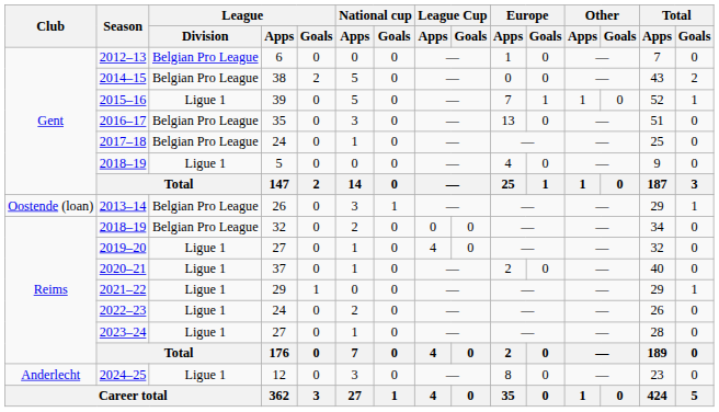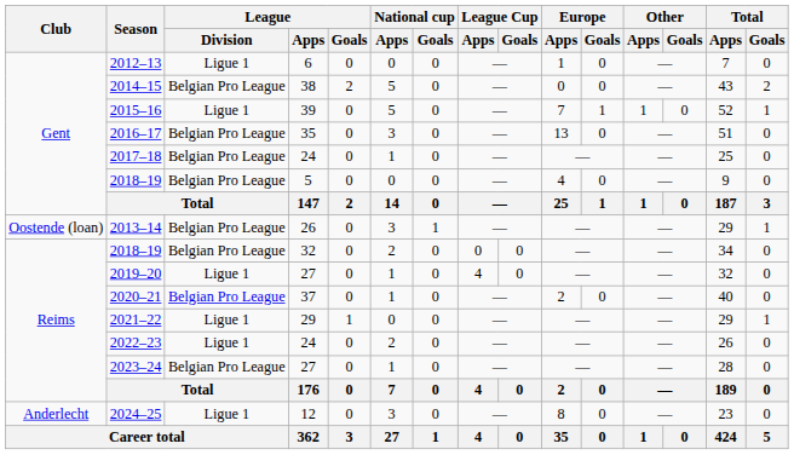2012–13 | League / Division: Belgian Pro League -> Ligue 1
2018–19 / 5 | League / Division: Ligue 1 -> Belgian Pro League
2020–21 | League / Division: Ligue 1 -> Belgian Pro League
2023–24 | League / Division: Ligue 1 -> Belgian Pro League
